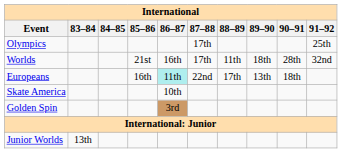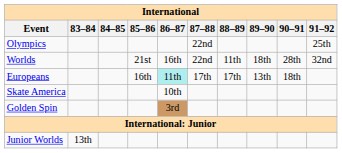Olympics | 87–88: 17th -> 22nd
Worlds | 87–88: 17th -> 22nd
Europeans | 87–88: 22nd -> 17th
